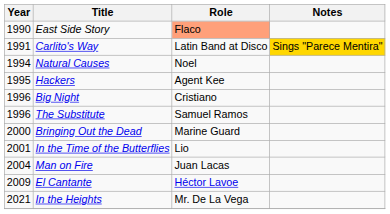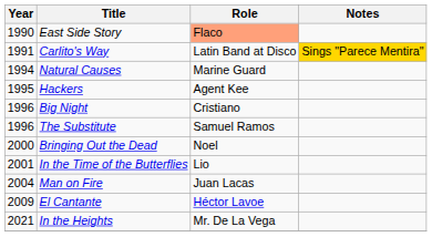Natural Causes | Role: Noel -> Marine Guard
Bringing Out the Dead | Role: Marine Guard -> Noel
